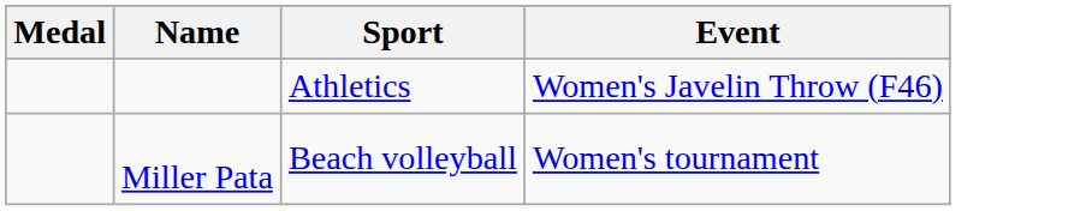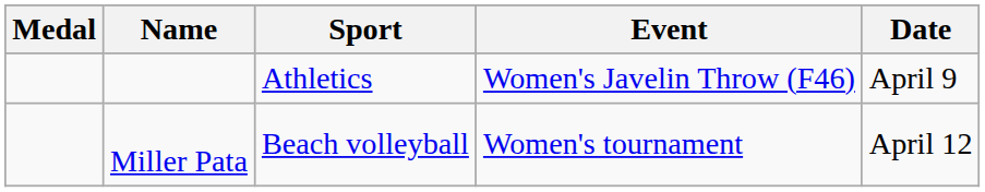+ column: Date | April 9 | April 12
